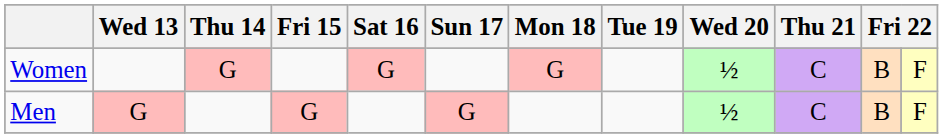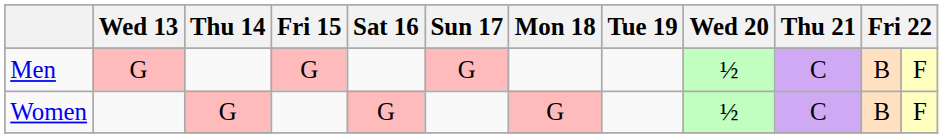rows swapped: Men <-> Women
